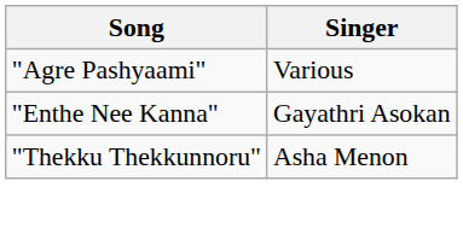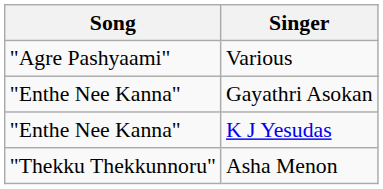+ row: "Enthe Nee Kanna" | K J Yesudas
